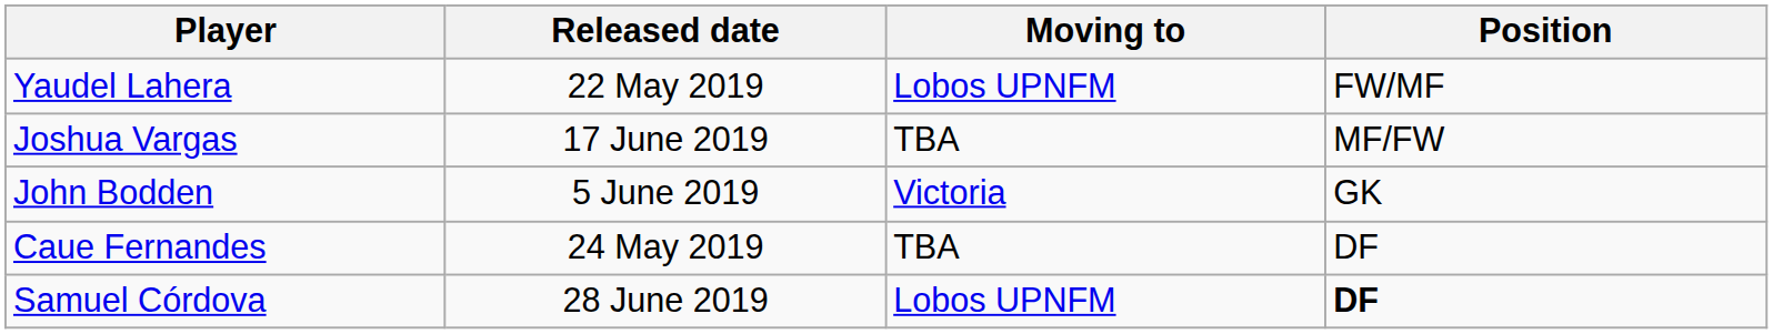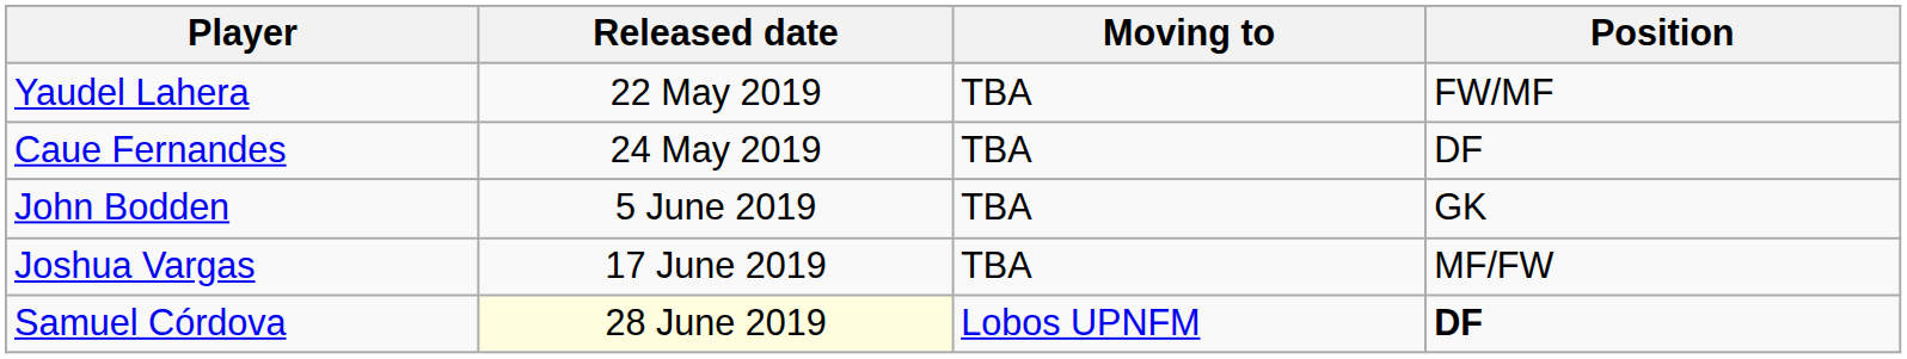Yaudel Lahera | Moving to: Lobos UPNFM -> TBA
rows swapped: Caue Fernandes <-> Joshua Vargas
John Bodden | Moving to: Victoria -> TBA
Samuel Córdova | Released date: no background -> lightyellow background
